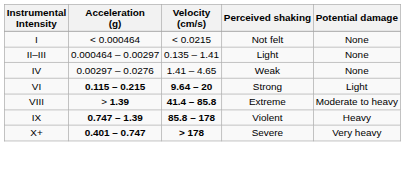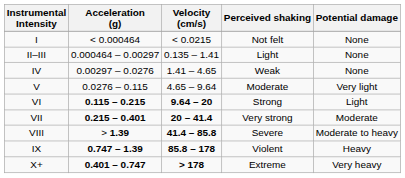+ row: V | 0.0276 – 0.115 | 4.65 – 9.64 | Moderate | Very light
+ row: VII | 0.215 – 0.401 | 20 – 41.4 | Very strong | Moderate
VIII | Perceived shaking: Extreme -> Severe
X+ | Perceived shaking: Severe -> Extreme
